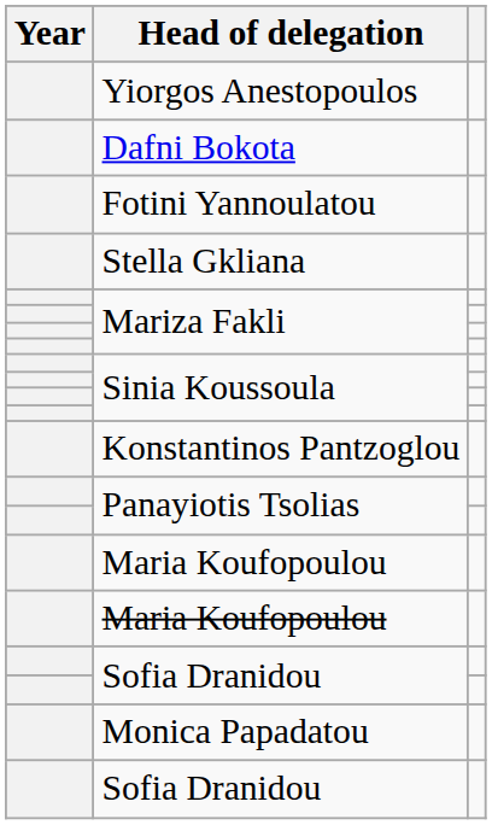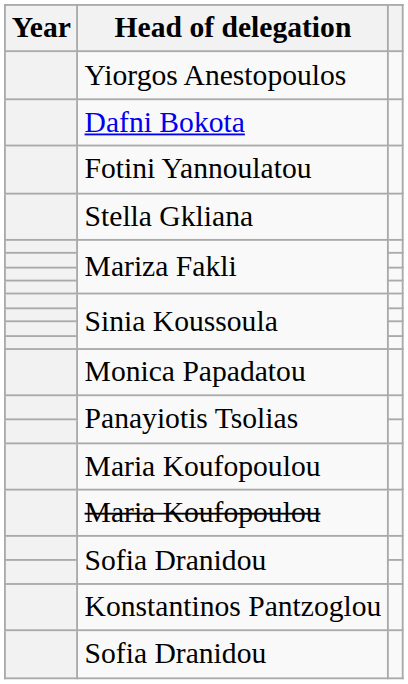rows swapped: Konstantinos Pantzoglou <-> Monica Papadatou
